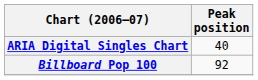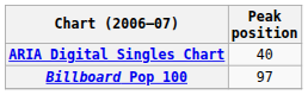Billboard Pop 100 | Peak position: 92 -> 97
